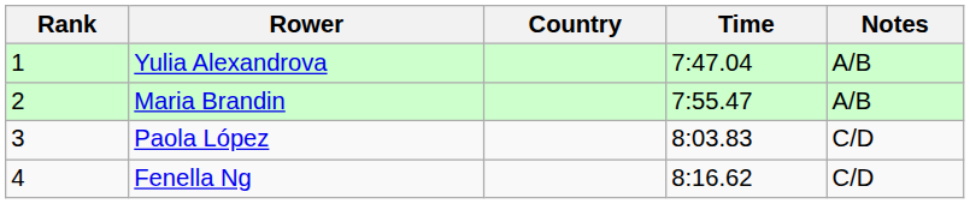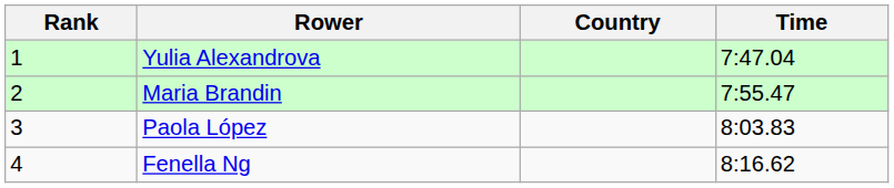- column: Notes | A/B | A/B | C/D | C/D
